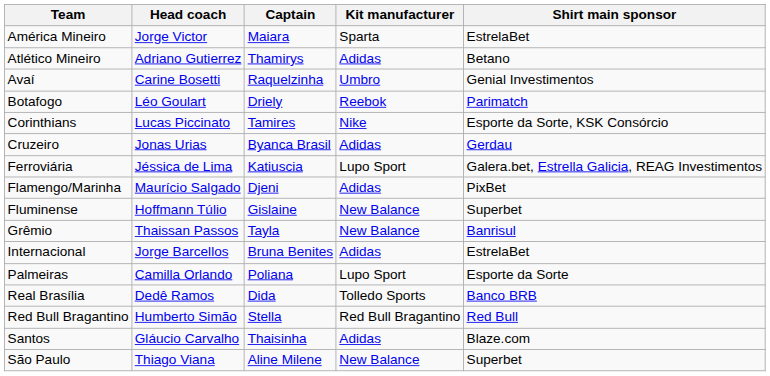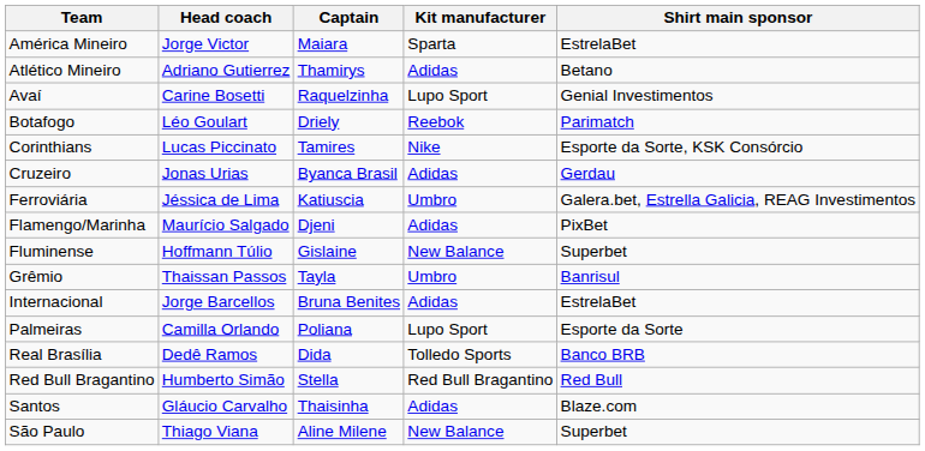Avaí | Kit manufacturer: Umbro -> Lupo Sport
Ferroviária | Kit manufacturer: Lupo Sport -> Umbro
Grêmio | Kit manufacturer: New Balance -> Umbro
